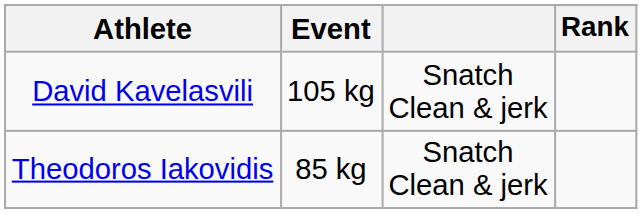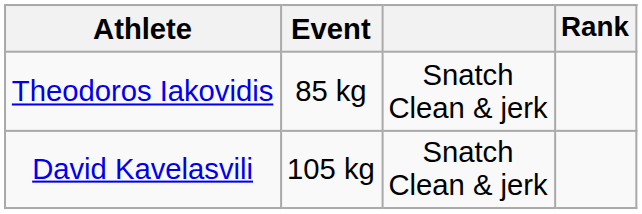rows swapped: David Kavelasvili <-> Theodoros Iakovidis
